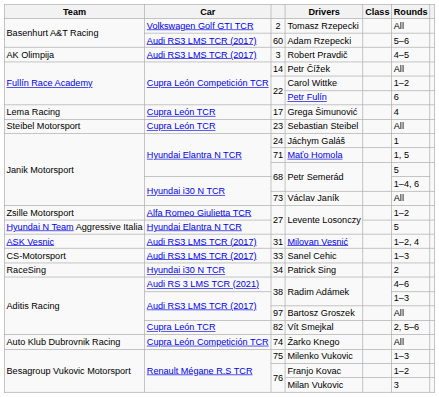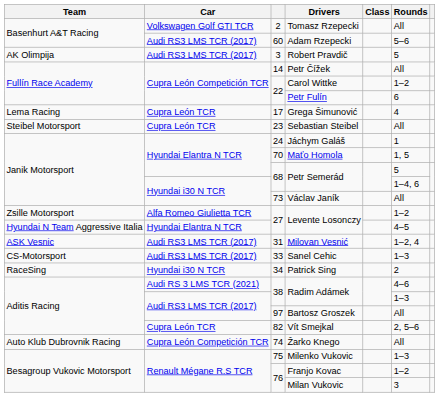Robert Pravdič | Rounds: 4–5 -> 5
Maťo Homola | column 3: 71 -> 70
Hyundai Elantra N TCR / Levente Losonczy | Rounds: 5 -> 4–5
